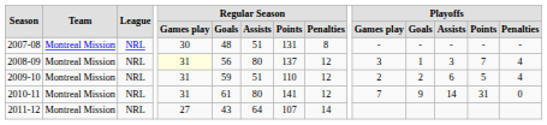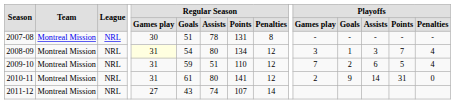2007-08 | Regular Season / Goals: 48 -> 51
2007-08 | Regular Season / Assists: 51 -> 78
2008-09 | Regular Season / Goals: 56 -> 54
2008-09 | Regular Season / Points: 137 -> 134
2009-10 | Playoffs / Games play: 2 -> 7
2010-11 | Playoffs / Games play: 7 -> 2
2011-12 | Regular Season / Assists: 64 -> 74
